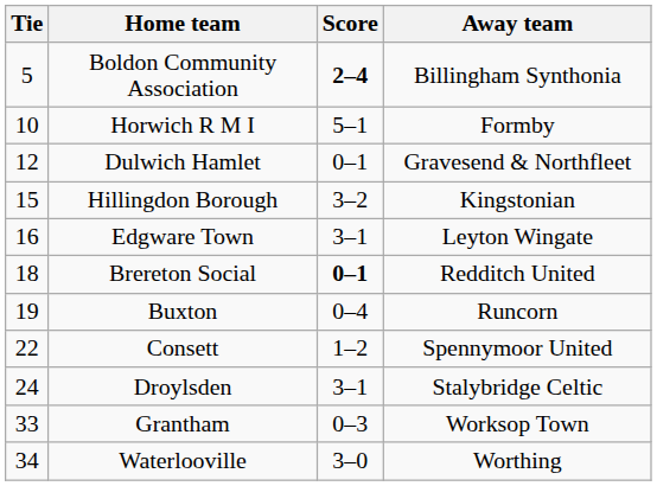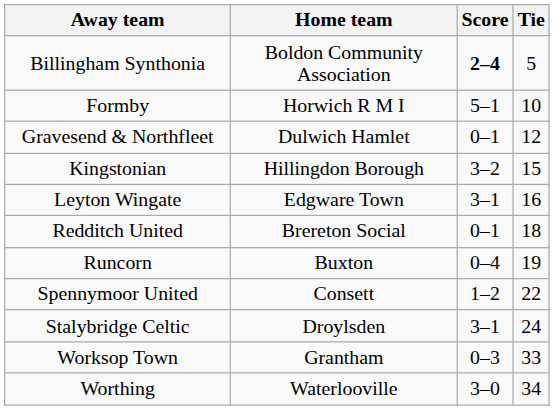columns swapped: Tie <-> Away team
Brereton Social | Score: bold -> normal
